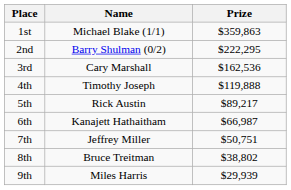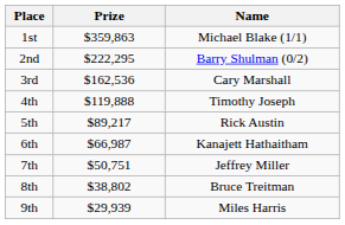columns swapped: Name <-> Prize
